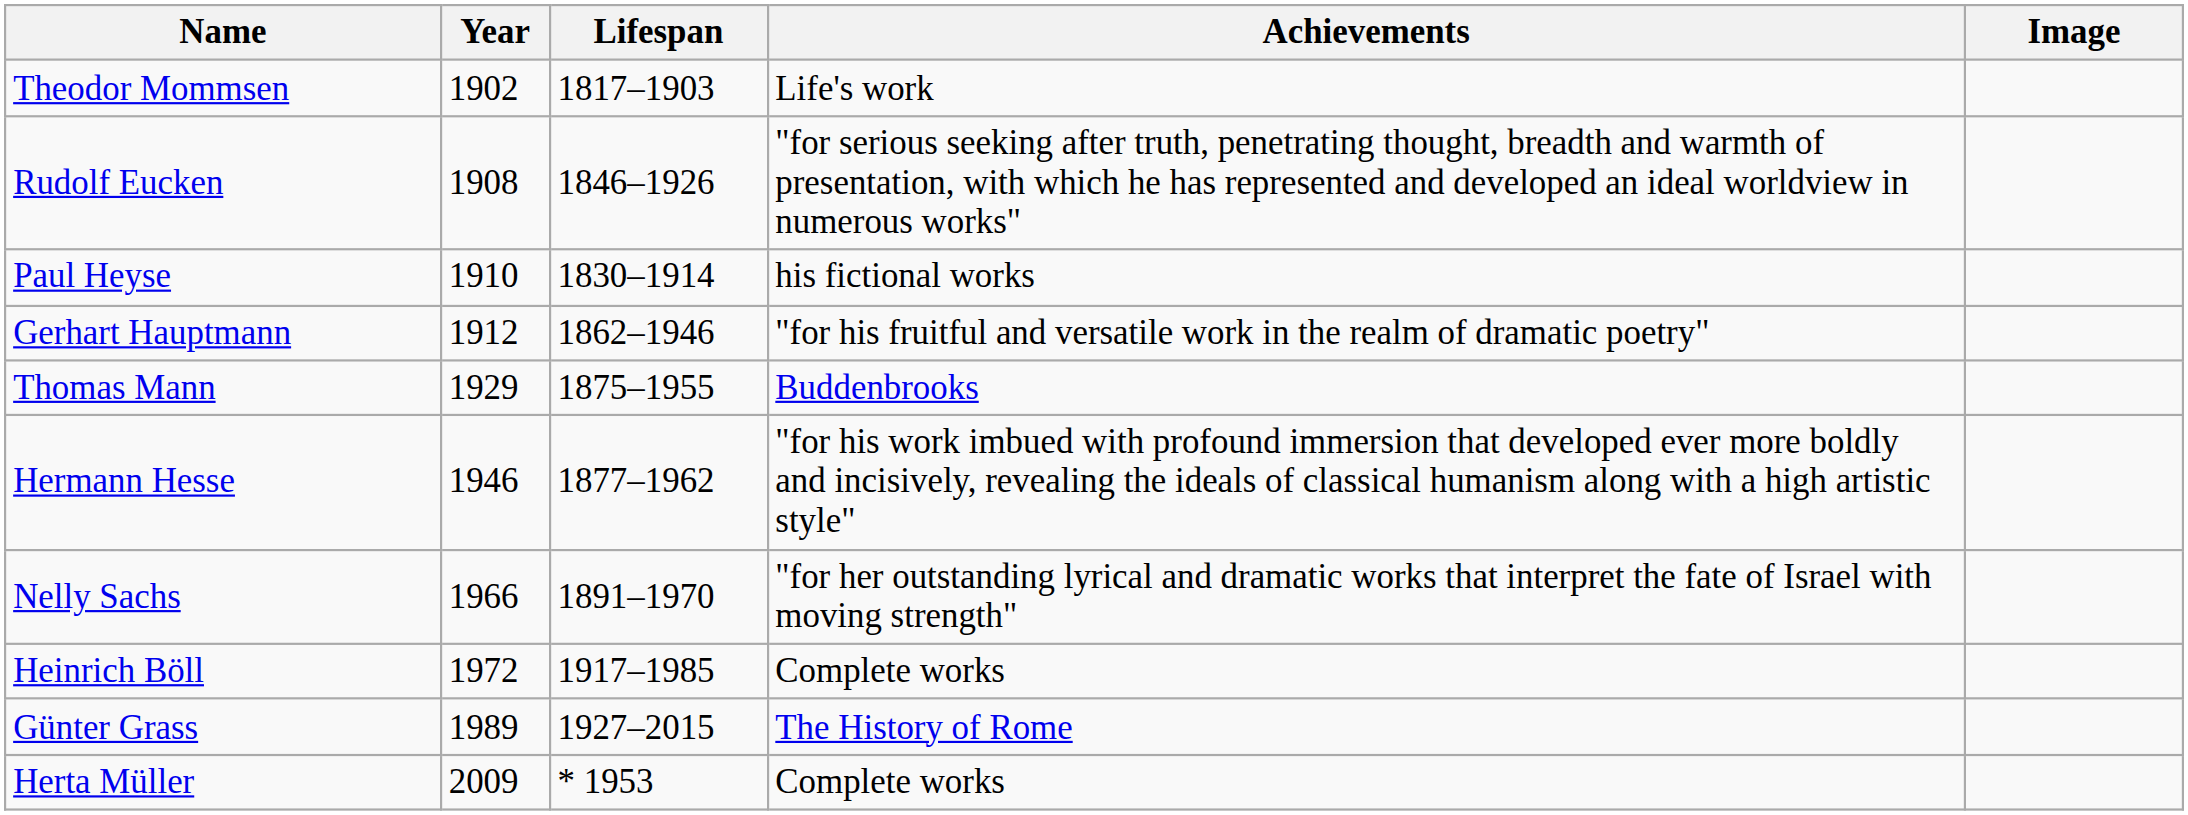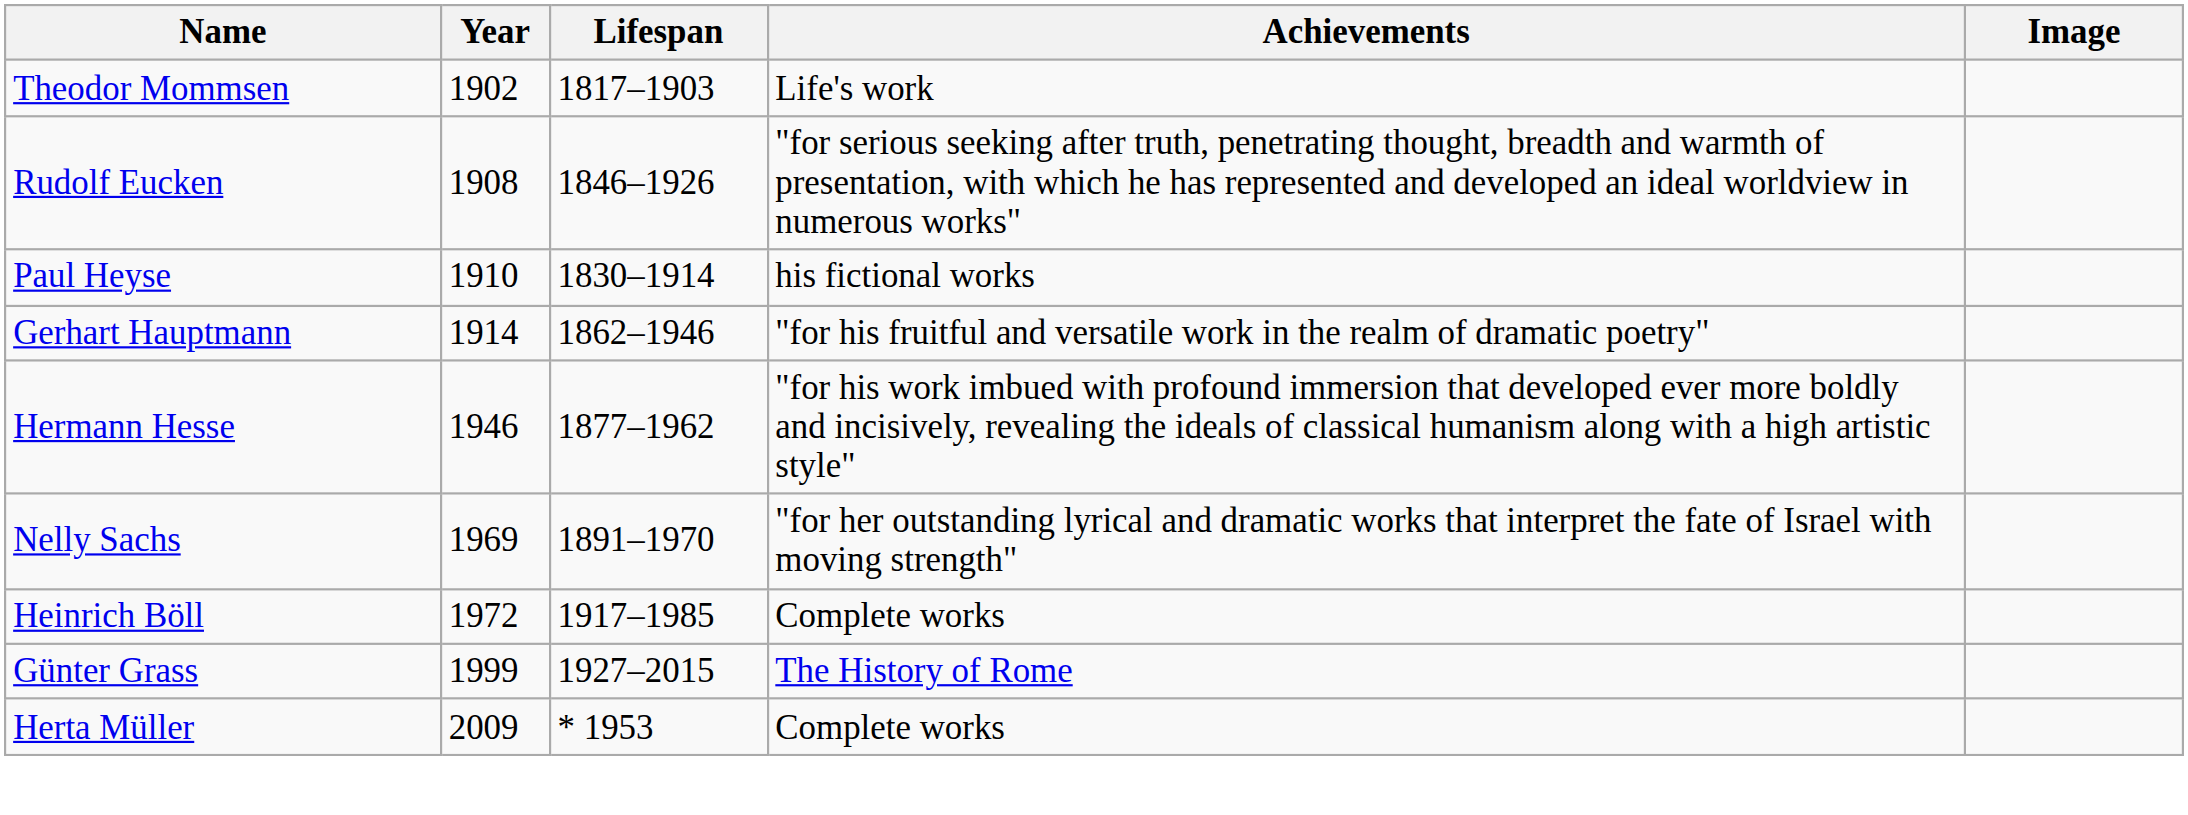Gerhart Hauptmann | Year: 1912 -> 1914
- row: Thomas Mann | 1929 | 1875–1955 | Buddenbrooks
Nelly Sachs | Year: 1966 -> 1969
Günter Grass | Year: 1989 -> 1999
